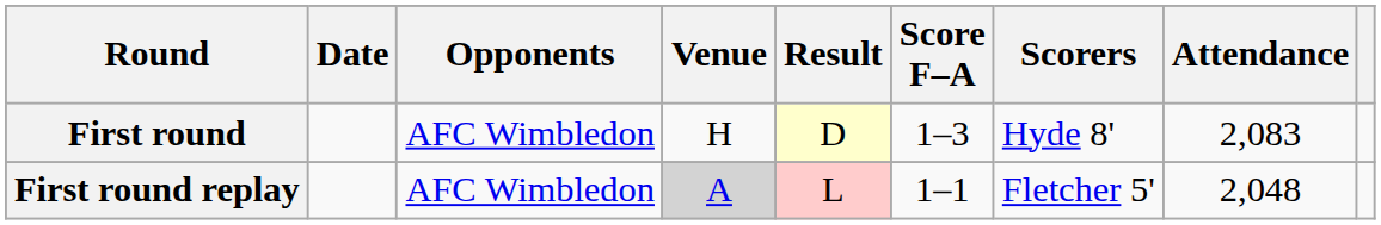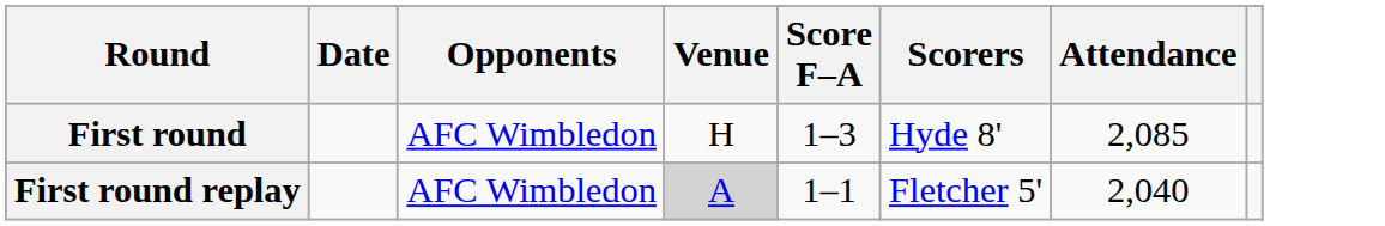- column: Result | D | L
First round | Attendance: 2,083 -> 2,085
First round replay | Attendance: 2,048 -> 2,040
